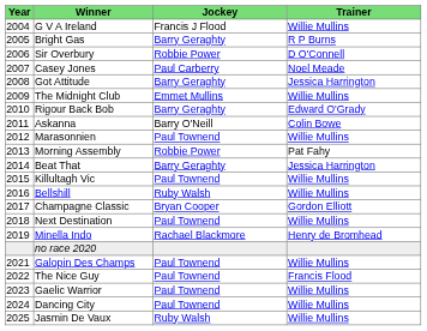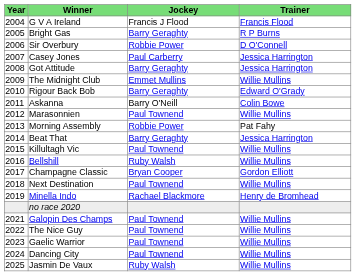G V A Ireland | Trainer: Willie Mullins -> Francis Flood
Casey Jones | Trainer: Noel Meade -> Jessica Harrington
The Nice Guy | Trainer: Francis Flood -> Willie Mullins
